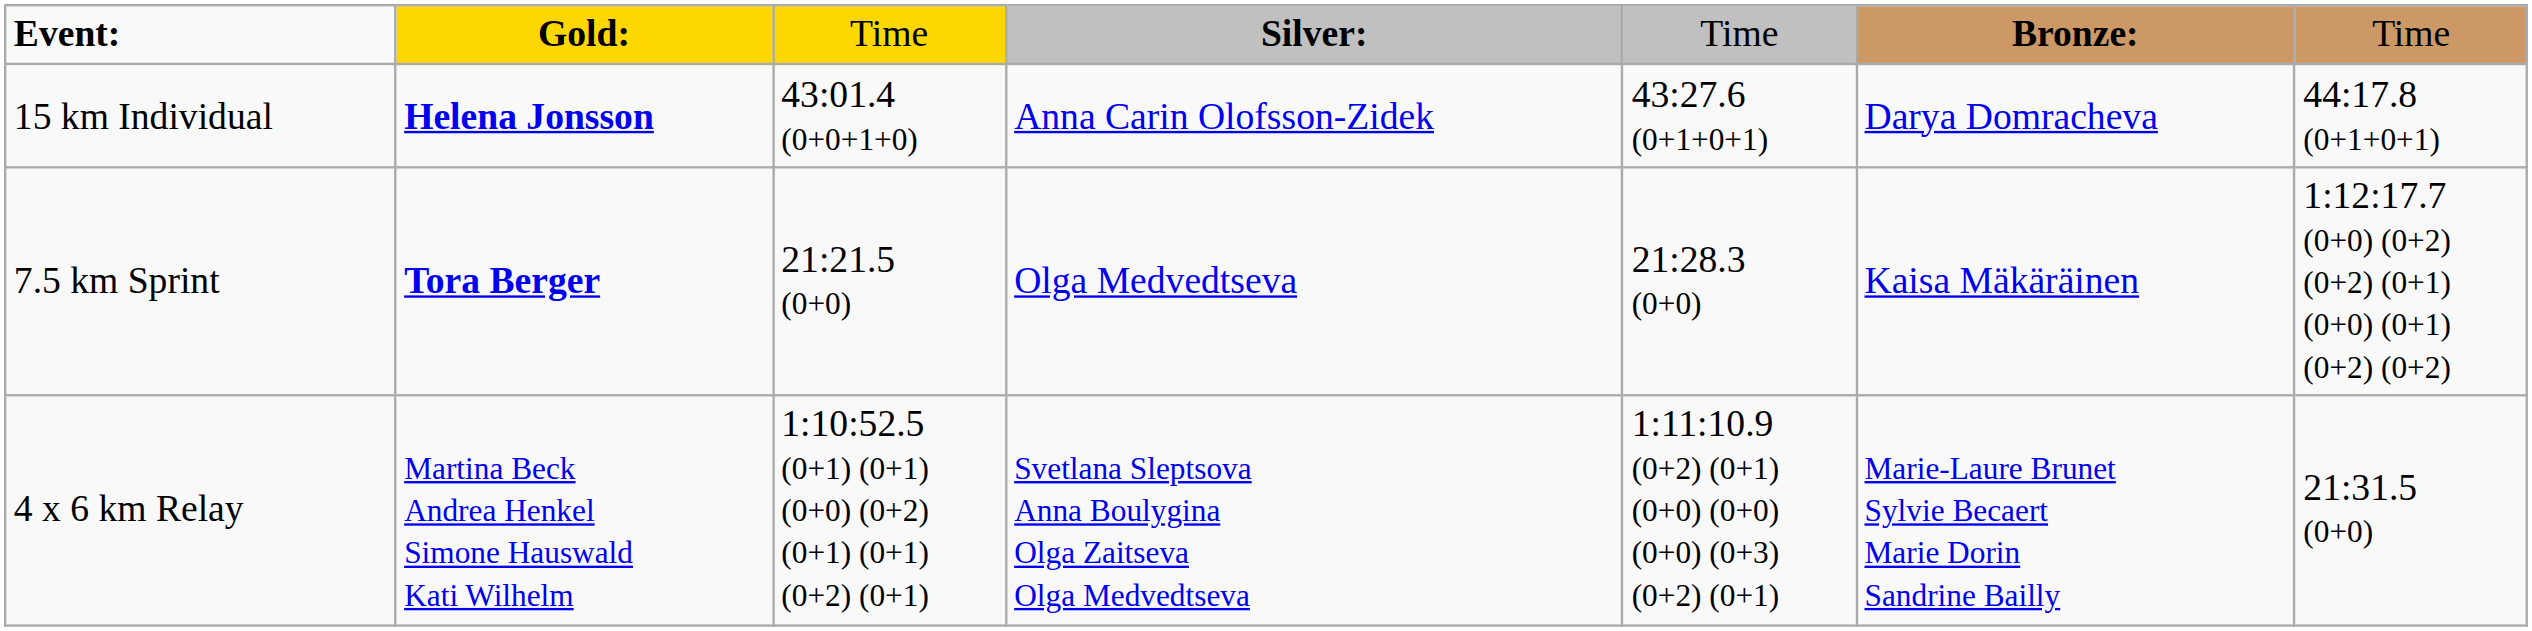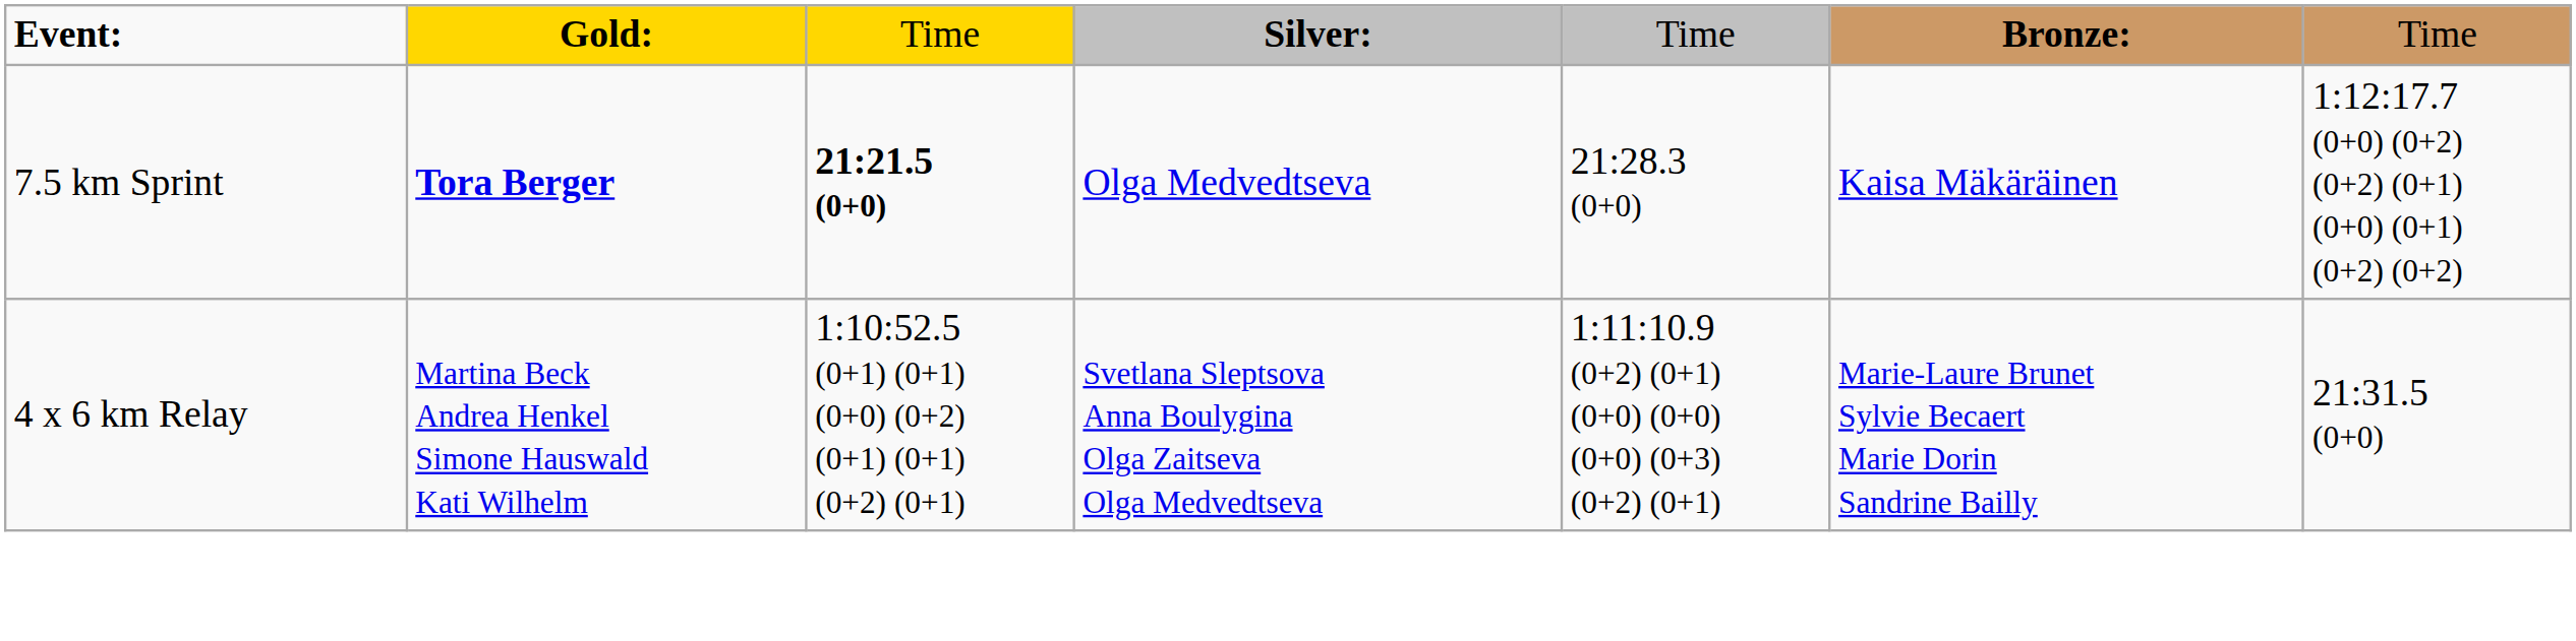- row: 15 km Individual | Helena Jonsson | 43:01.4 (0+0+1+0) | Anna Carin Olofsson-Zidek | 43:27.6 (0+1+0+1) | Darya Domracheva | 44:17.8 (0+1+0+1)
7.5 km Sprint | column 3: normal -> bold
